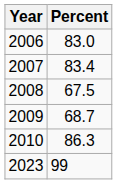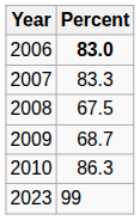2006 | Percent: normal -> bold
2007 | Percent: 83.4 -> 83.3
